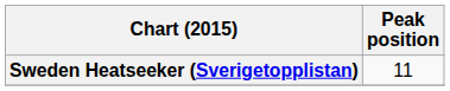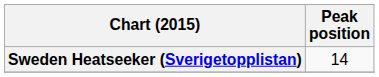Sweden Heatseeker (Sverigetopplistan) | Peak position: 11 -> 14
